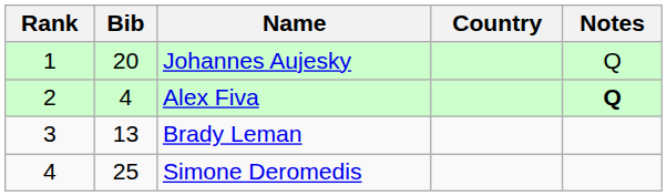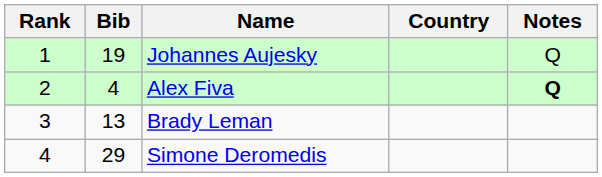Johannes Aujesky | Bib: 20 -> 19
Simone Deromedis | Bib: 25 -> 29
